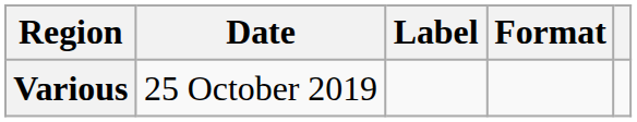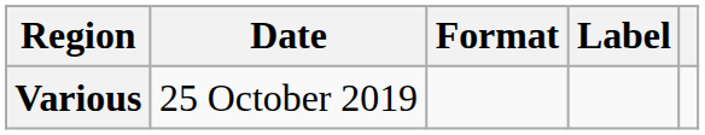columns swapped: Format <-> Label
